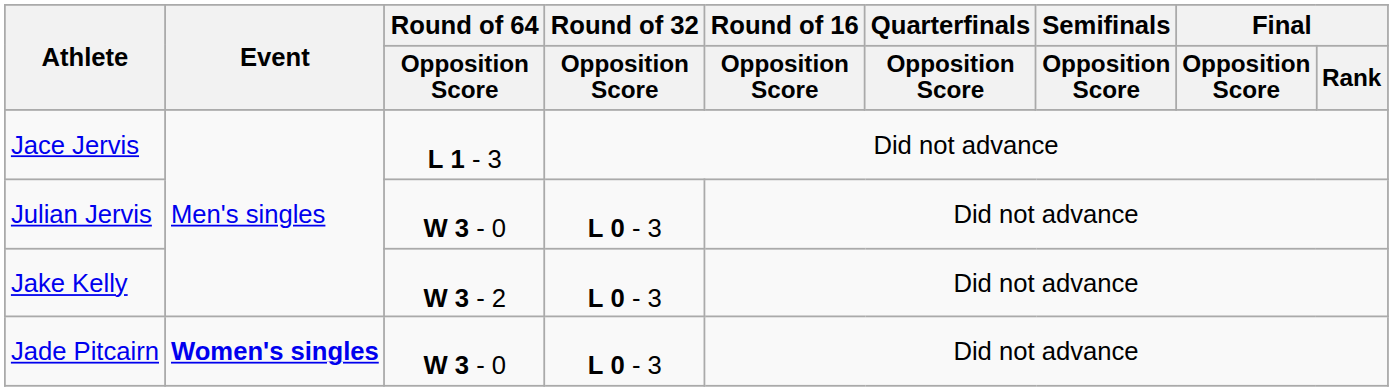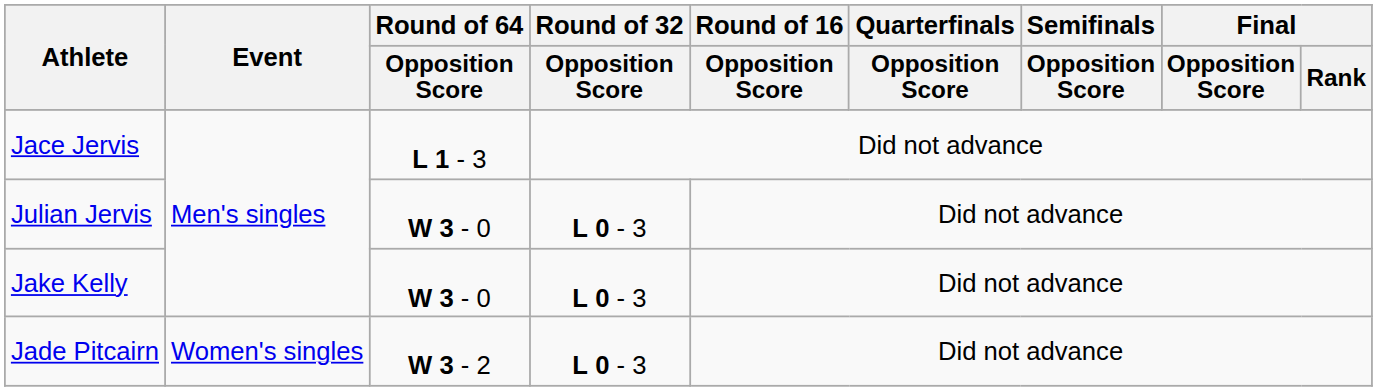Jake Kelly | Round of 64 / Opposition Score: W 3 - 2 -> W 3 - 0
Jade Pitcairn | Event: bold -> normal
Jade Pitcairn | Round of 64 / Opposition Score: W 3 - 0 -> W 3 - 2
